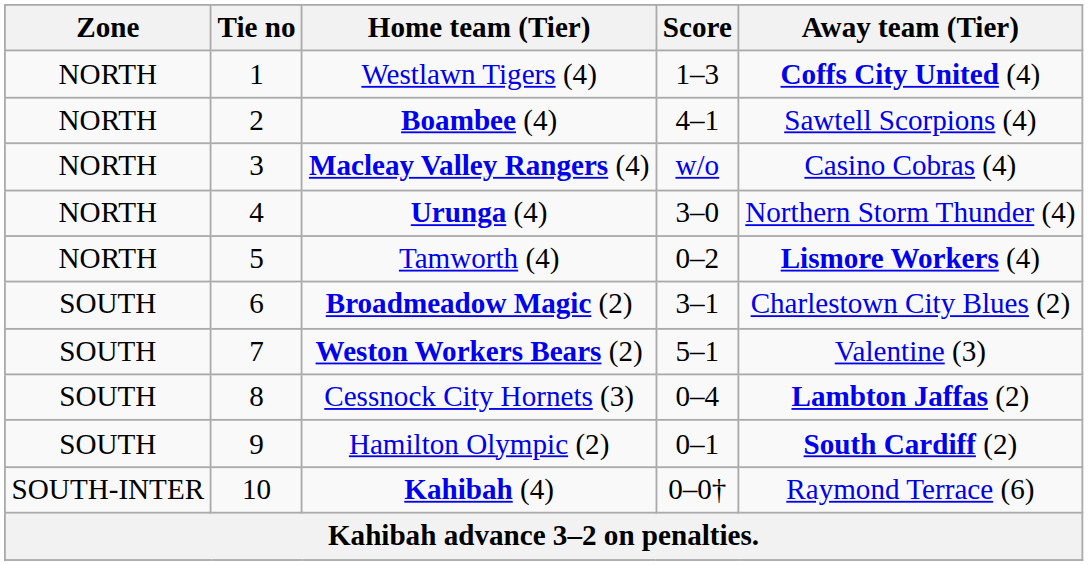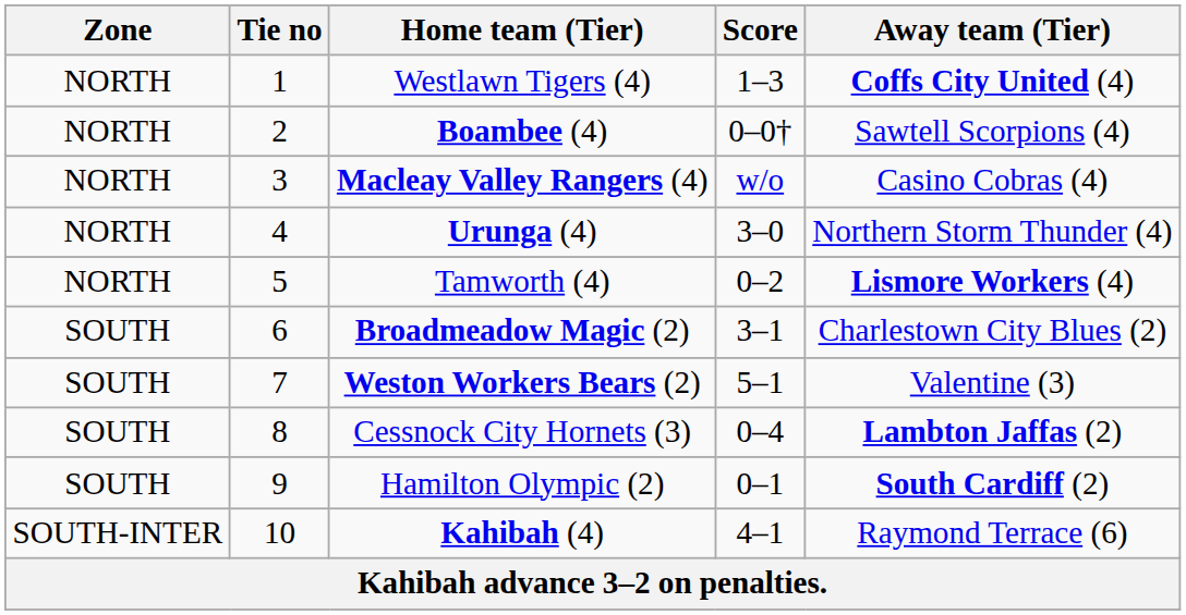Boambee (4) | Score: 4–1 -> 0–0†
Kahibah (4) | Score: 0–0† -> 4–1
